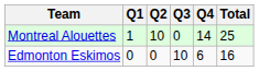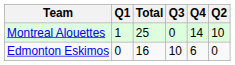columns swapped: Q2 <-> Total
